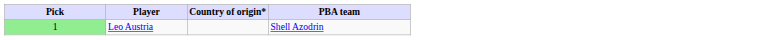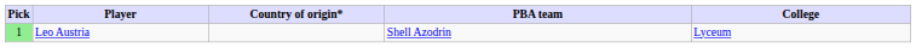+ column: College | Lyceum
